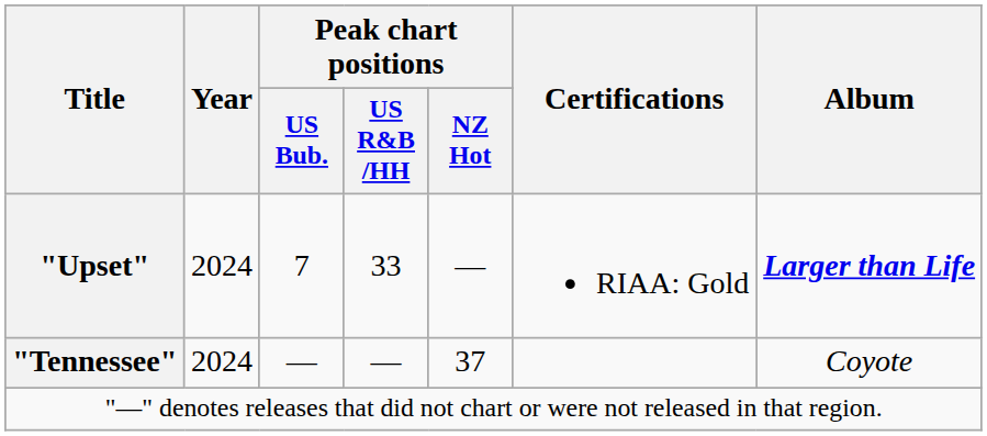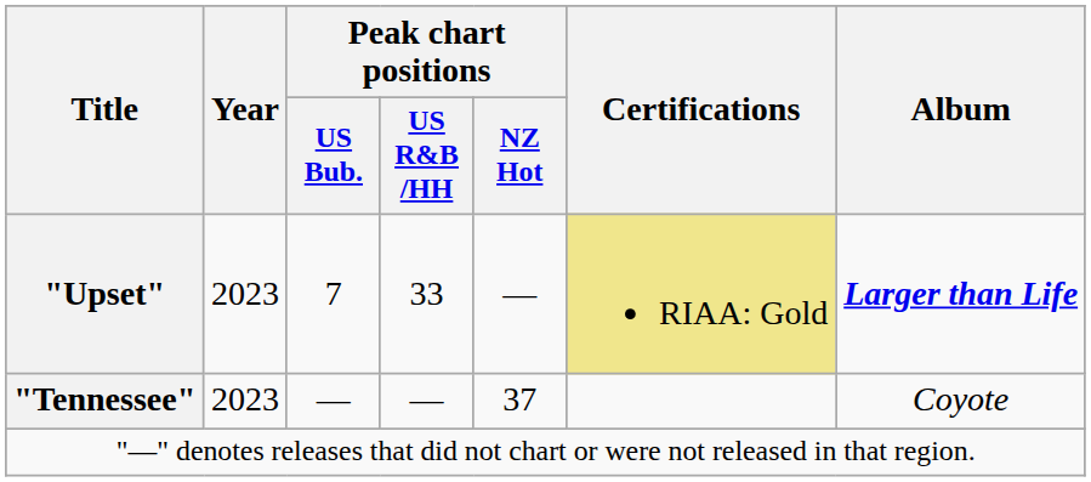"Upset" | Year: 2024 -> 2023
"Upset" | Certifications: no background -> khaki background
"Tennessee" | Year: 2024 -> 2023
